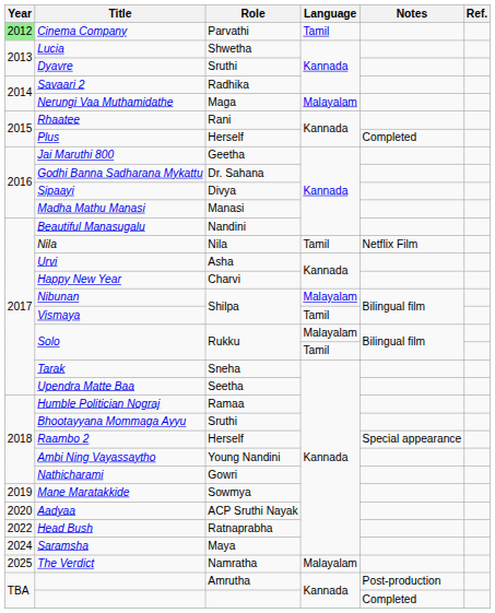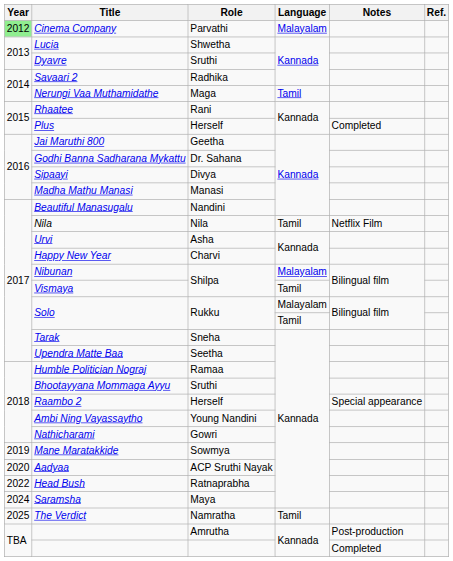Cinema Company | Language: Tamil -> Malayalam
Nerungi Vaa Muthamidathe | Language: Malayalam -> Tamil
The Verdict | Language: Malayalam -> Tamil
